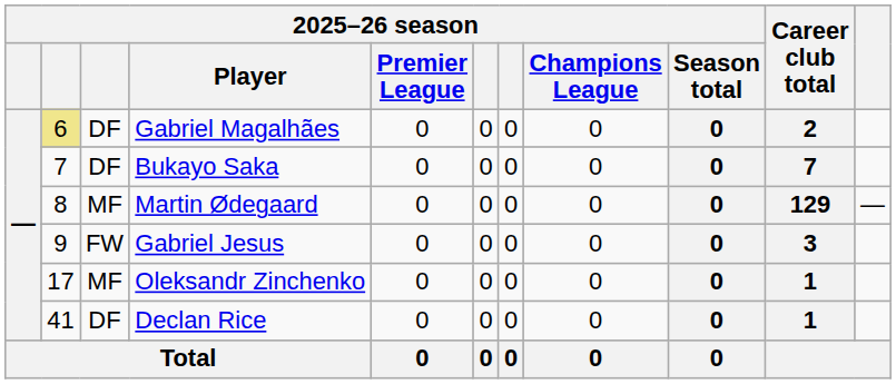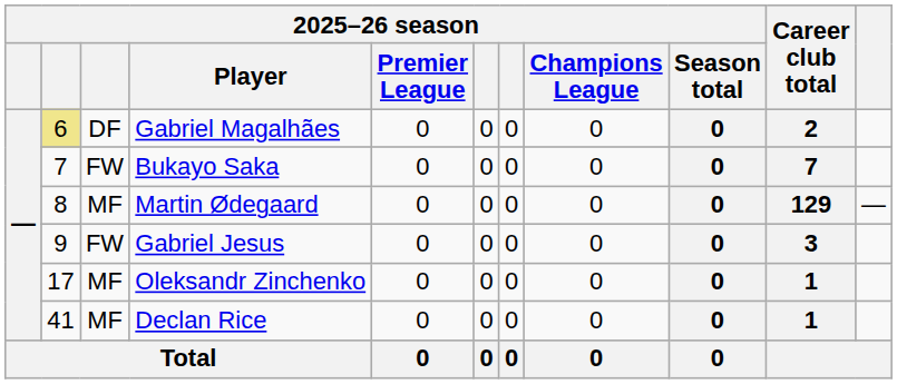Bukayo Saka | column 3: DF -> FW
Declan Rice | column 3: DF -> MF
